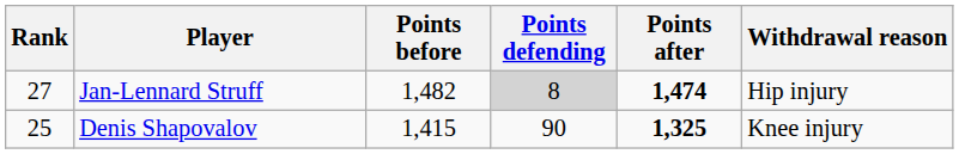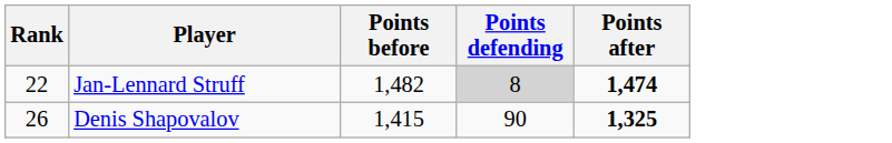- column: Withdrawal reason | Hip injury | Knee injury
Jan-Lennard Struff | Rank: 27 -> 22
Denis Shapovalov | Rank: 25 -> 26
